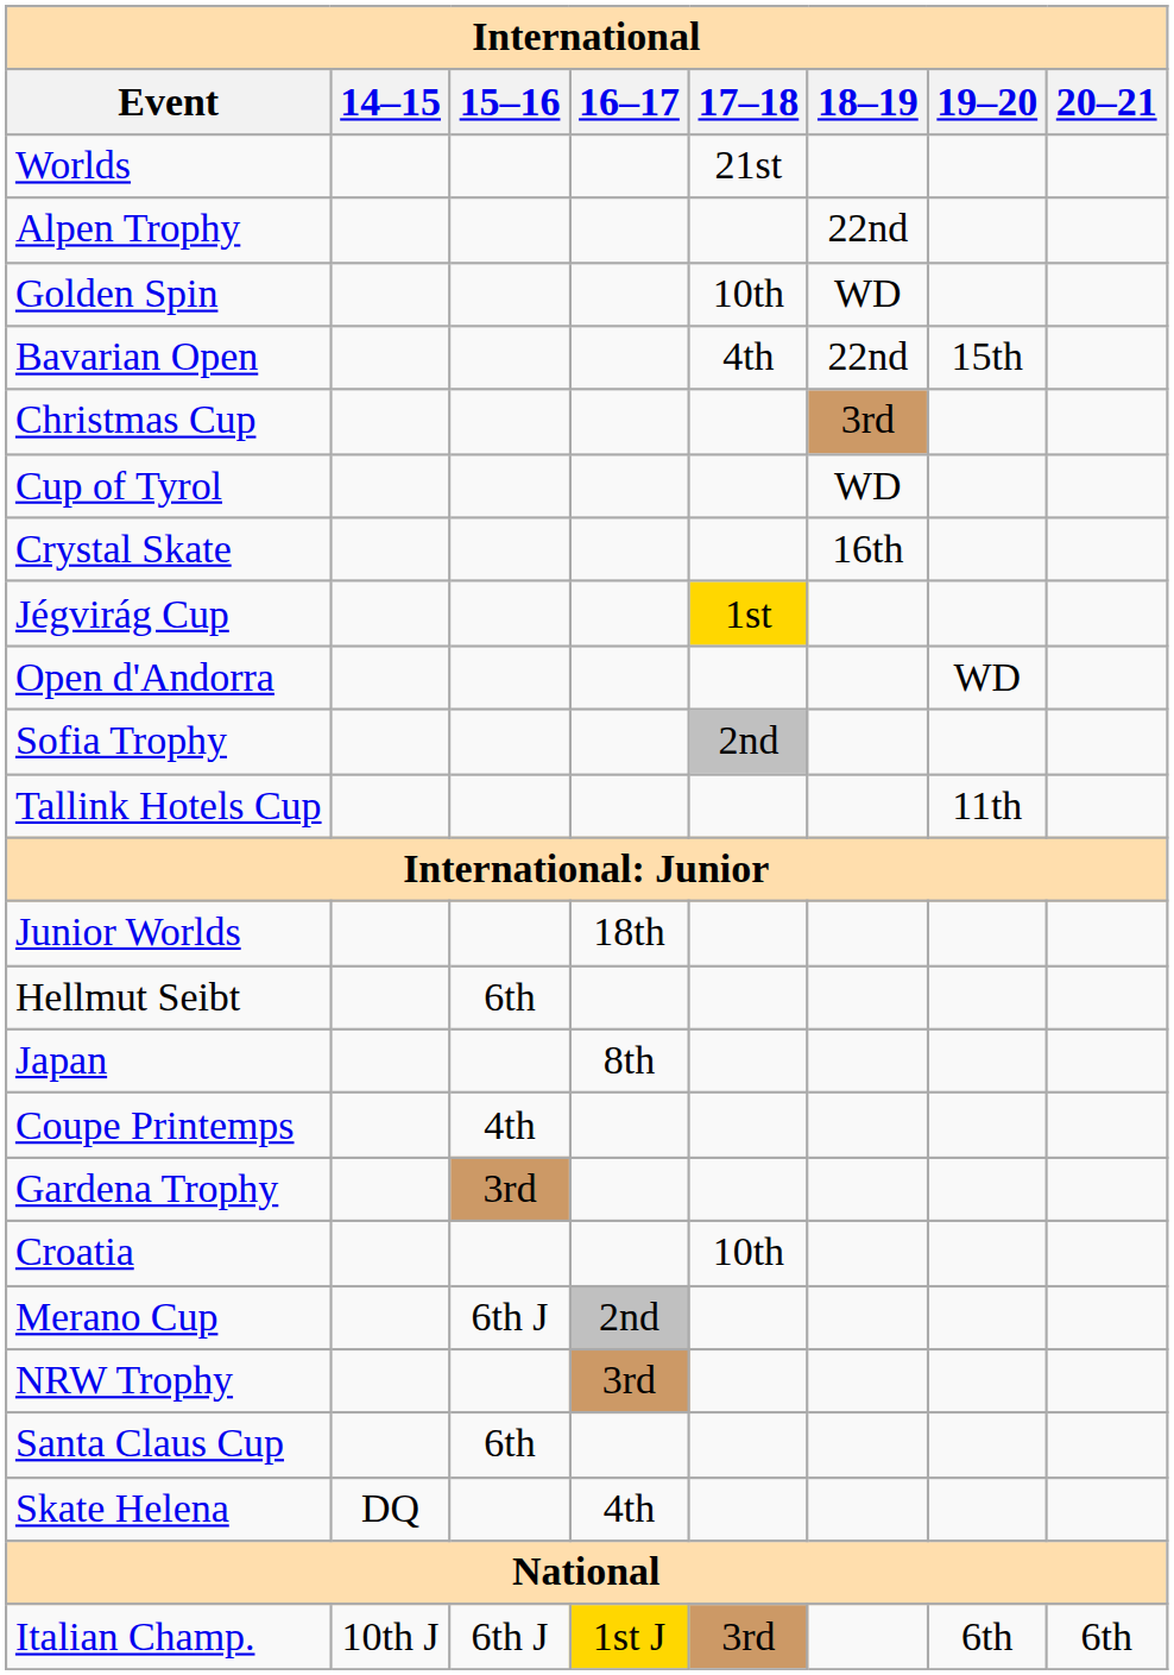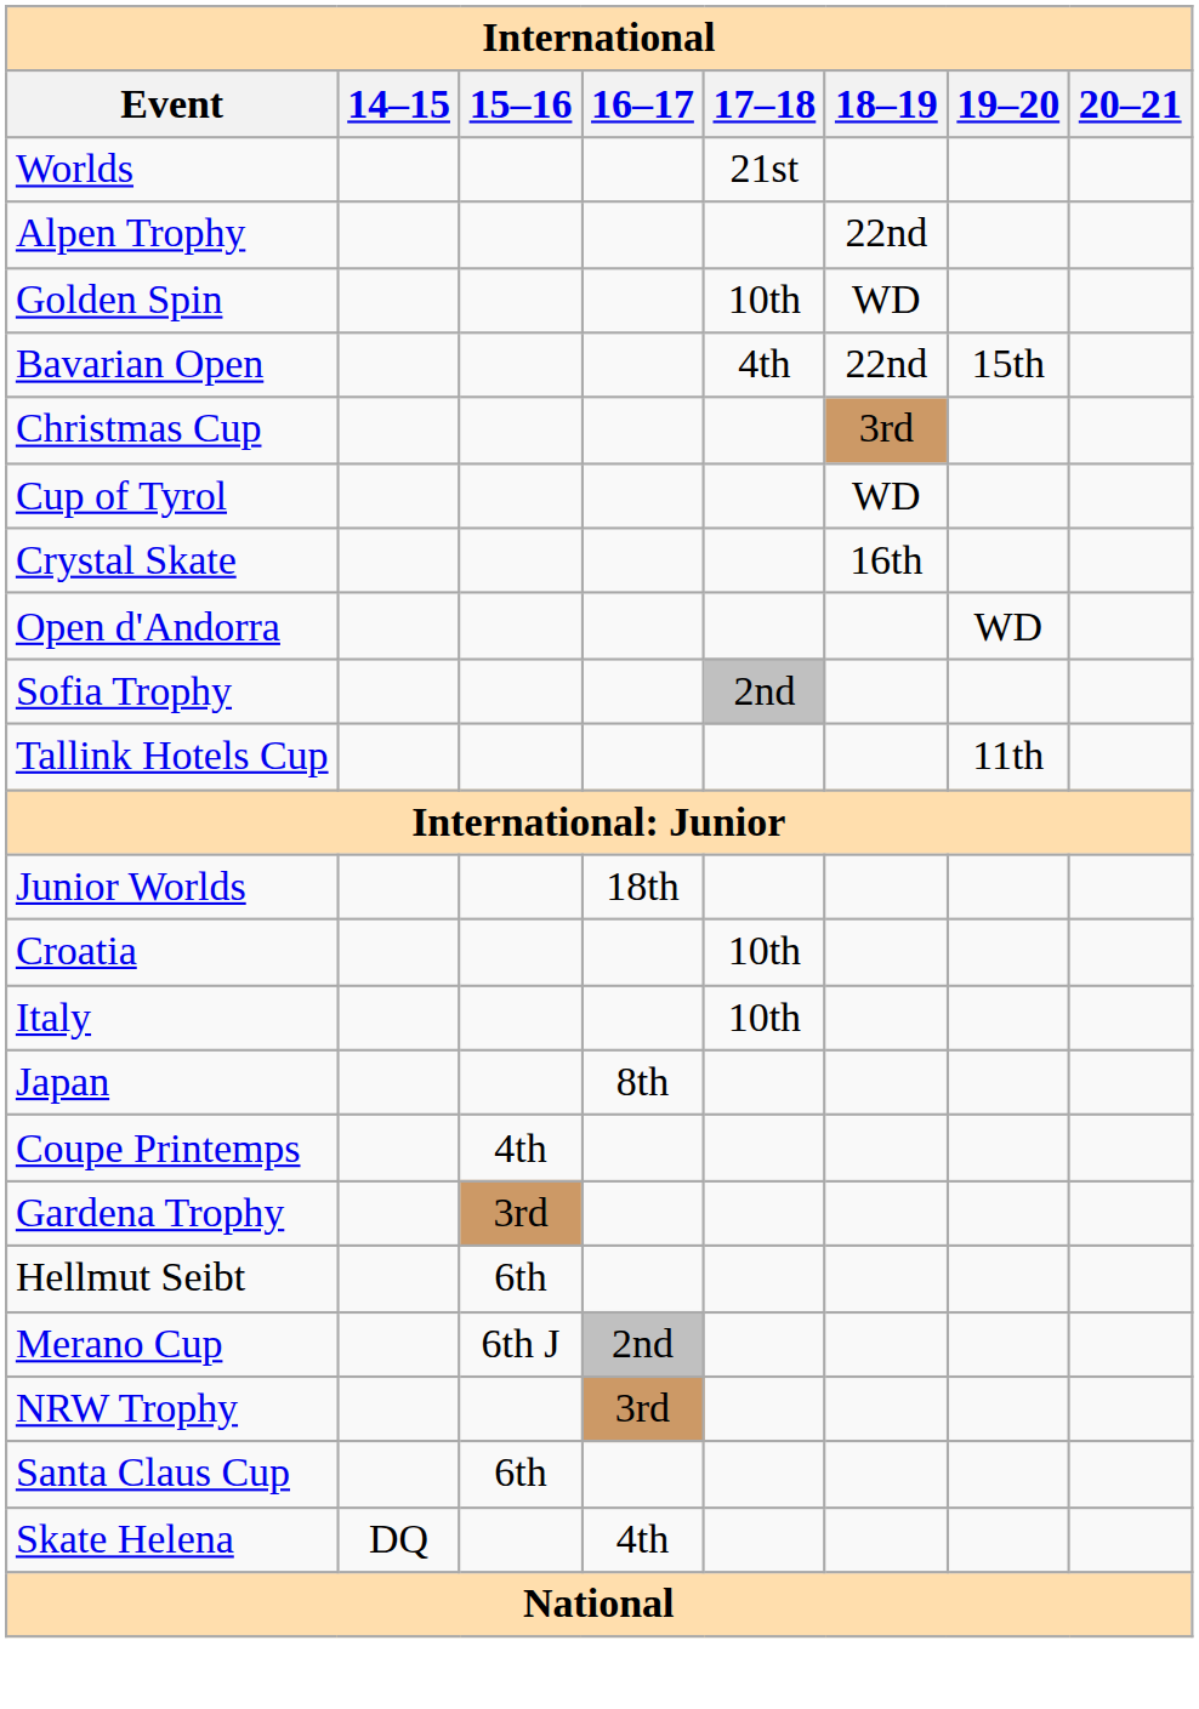- row: Jégvirág Cup | 1st
rows swapped: Croatia <-> Hellmut Seibt
+ row: Italy | 10th
- row: Italian Champ. | 10th J | 6th J | 1st J | 3rd | 6th | 6th
